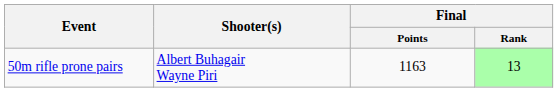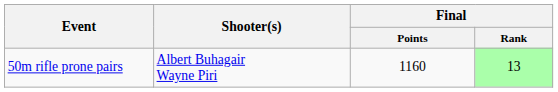50m rifle prone pairs | Final / Points: 1163 -> 1160
